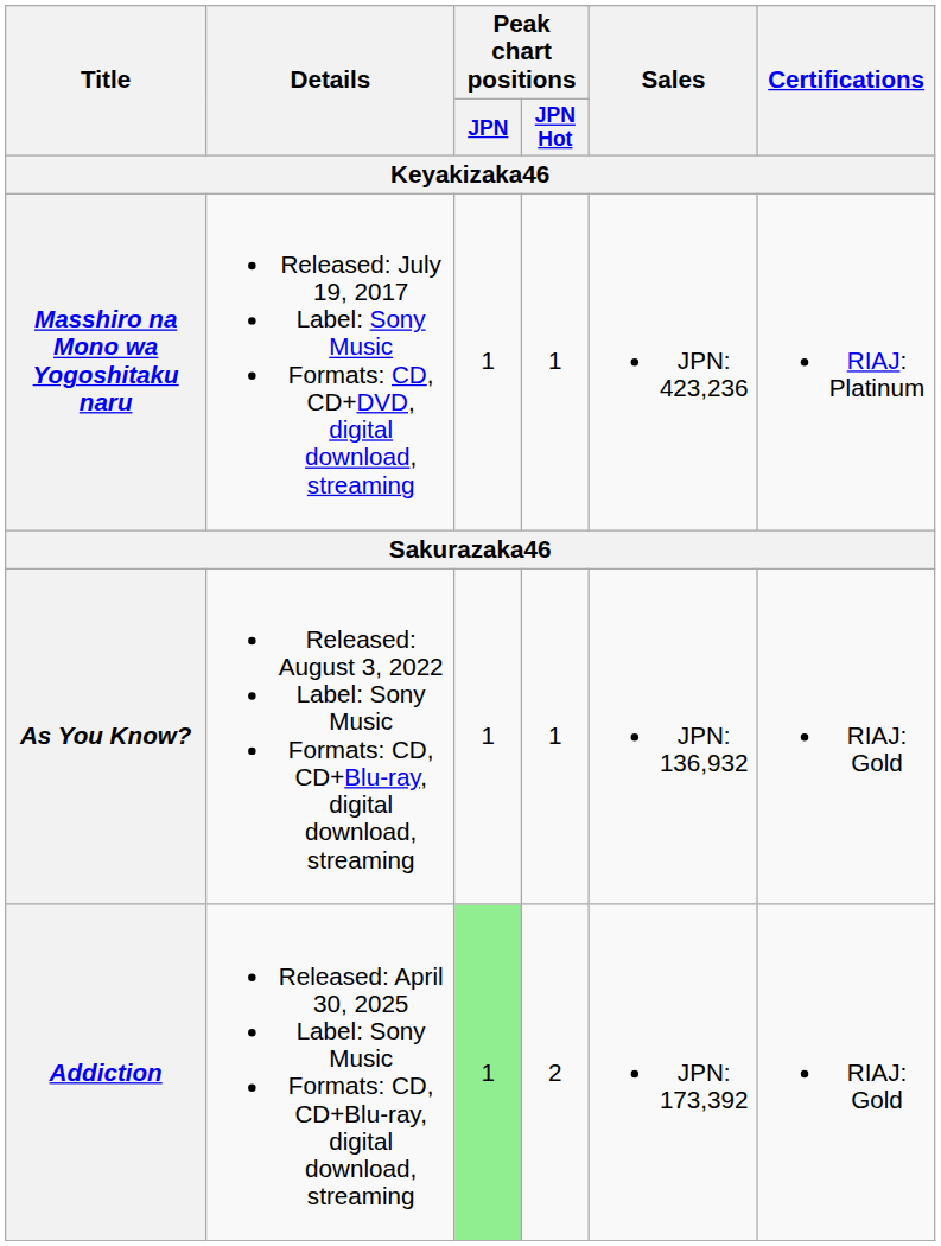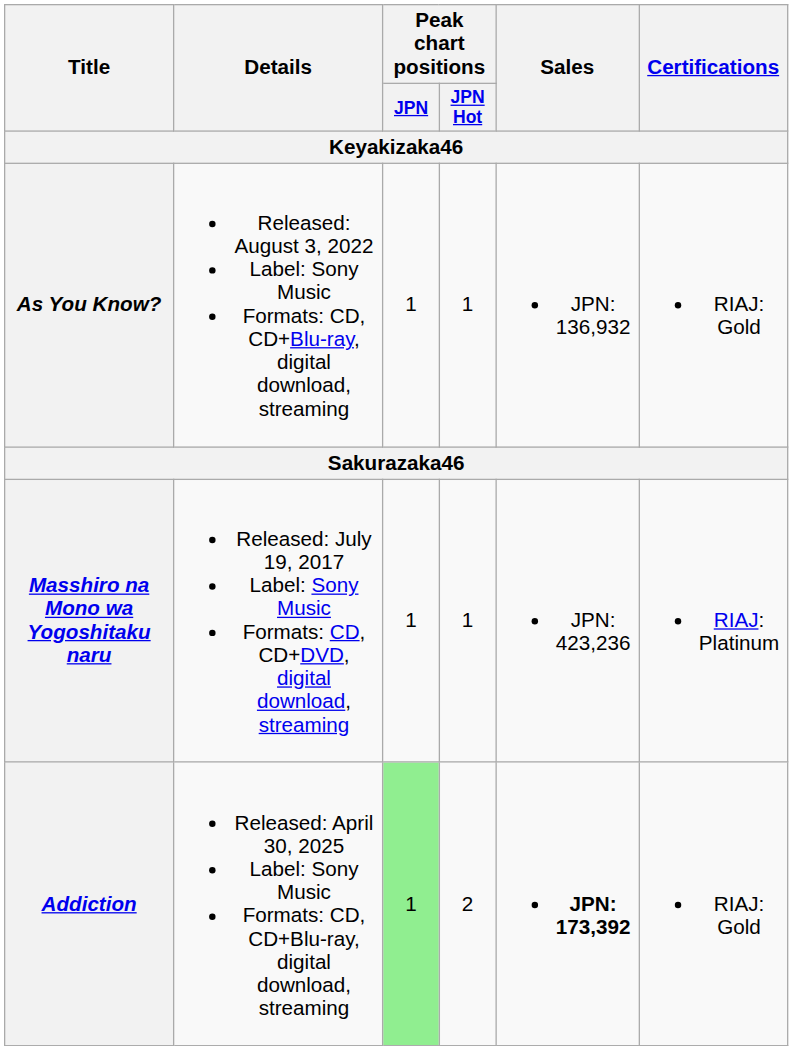rows swapped: Masshiro na Mono wa Yogoshitaku naru <-> As You Know?
Addiction | Sales: normal -> bold
